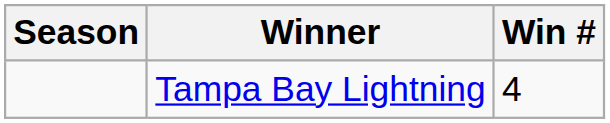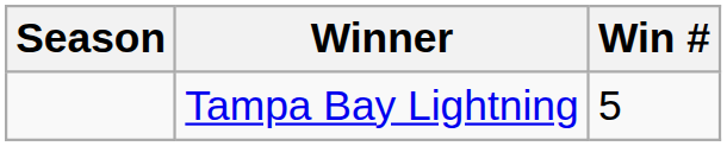Tampa Bay Lightning | Win #: 4 -> 5
